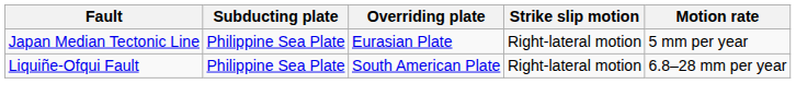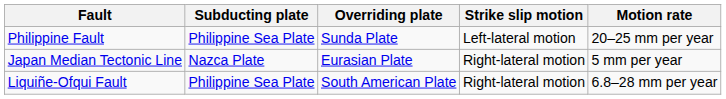+ row: Philippine Fault | Philippine Sea Plate | Sunda Plate | Left-lateral motion | 20–25 mm per year
Japan Median Tectonic Line | Subducting plate: Philippine Sea Plate -> Nazca Plate
